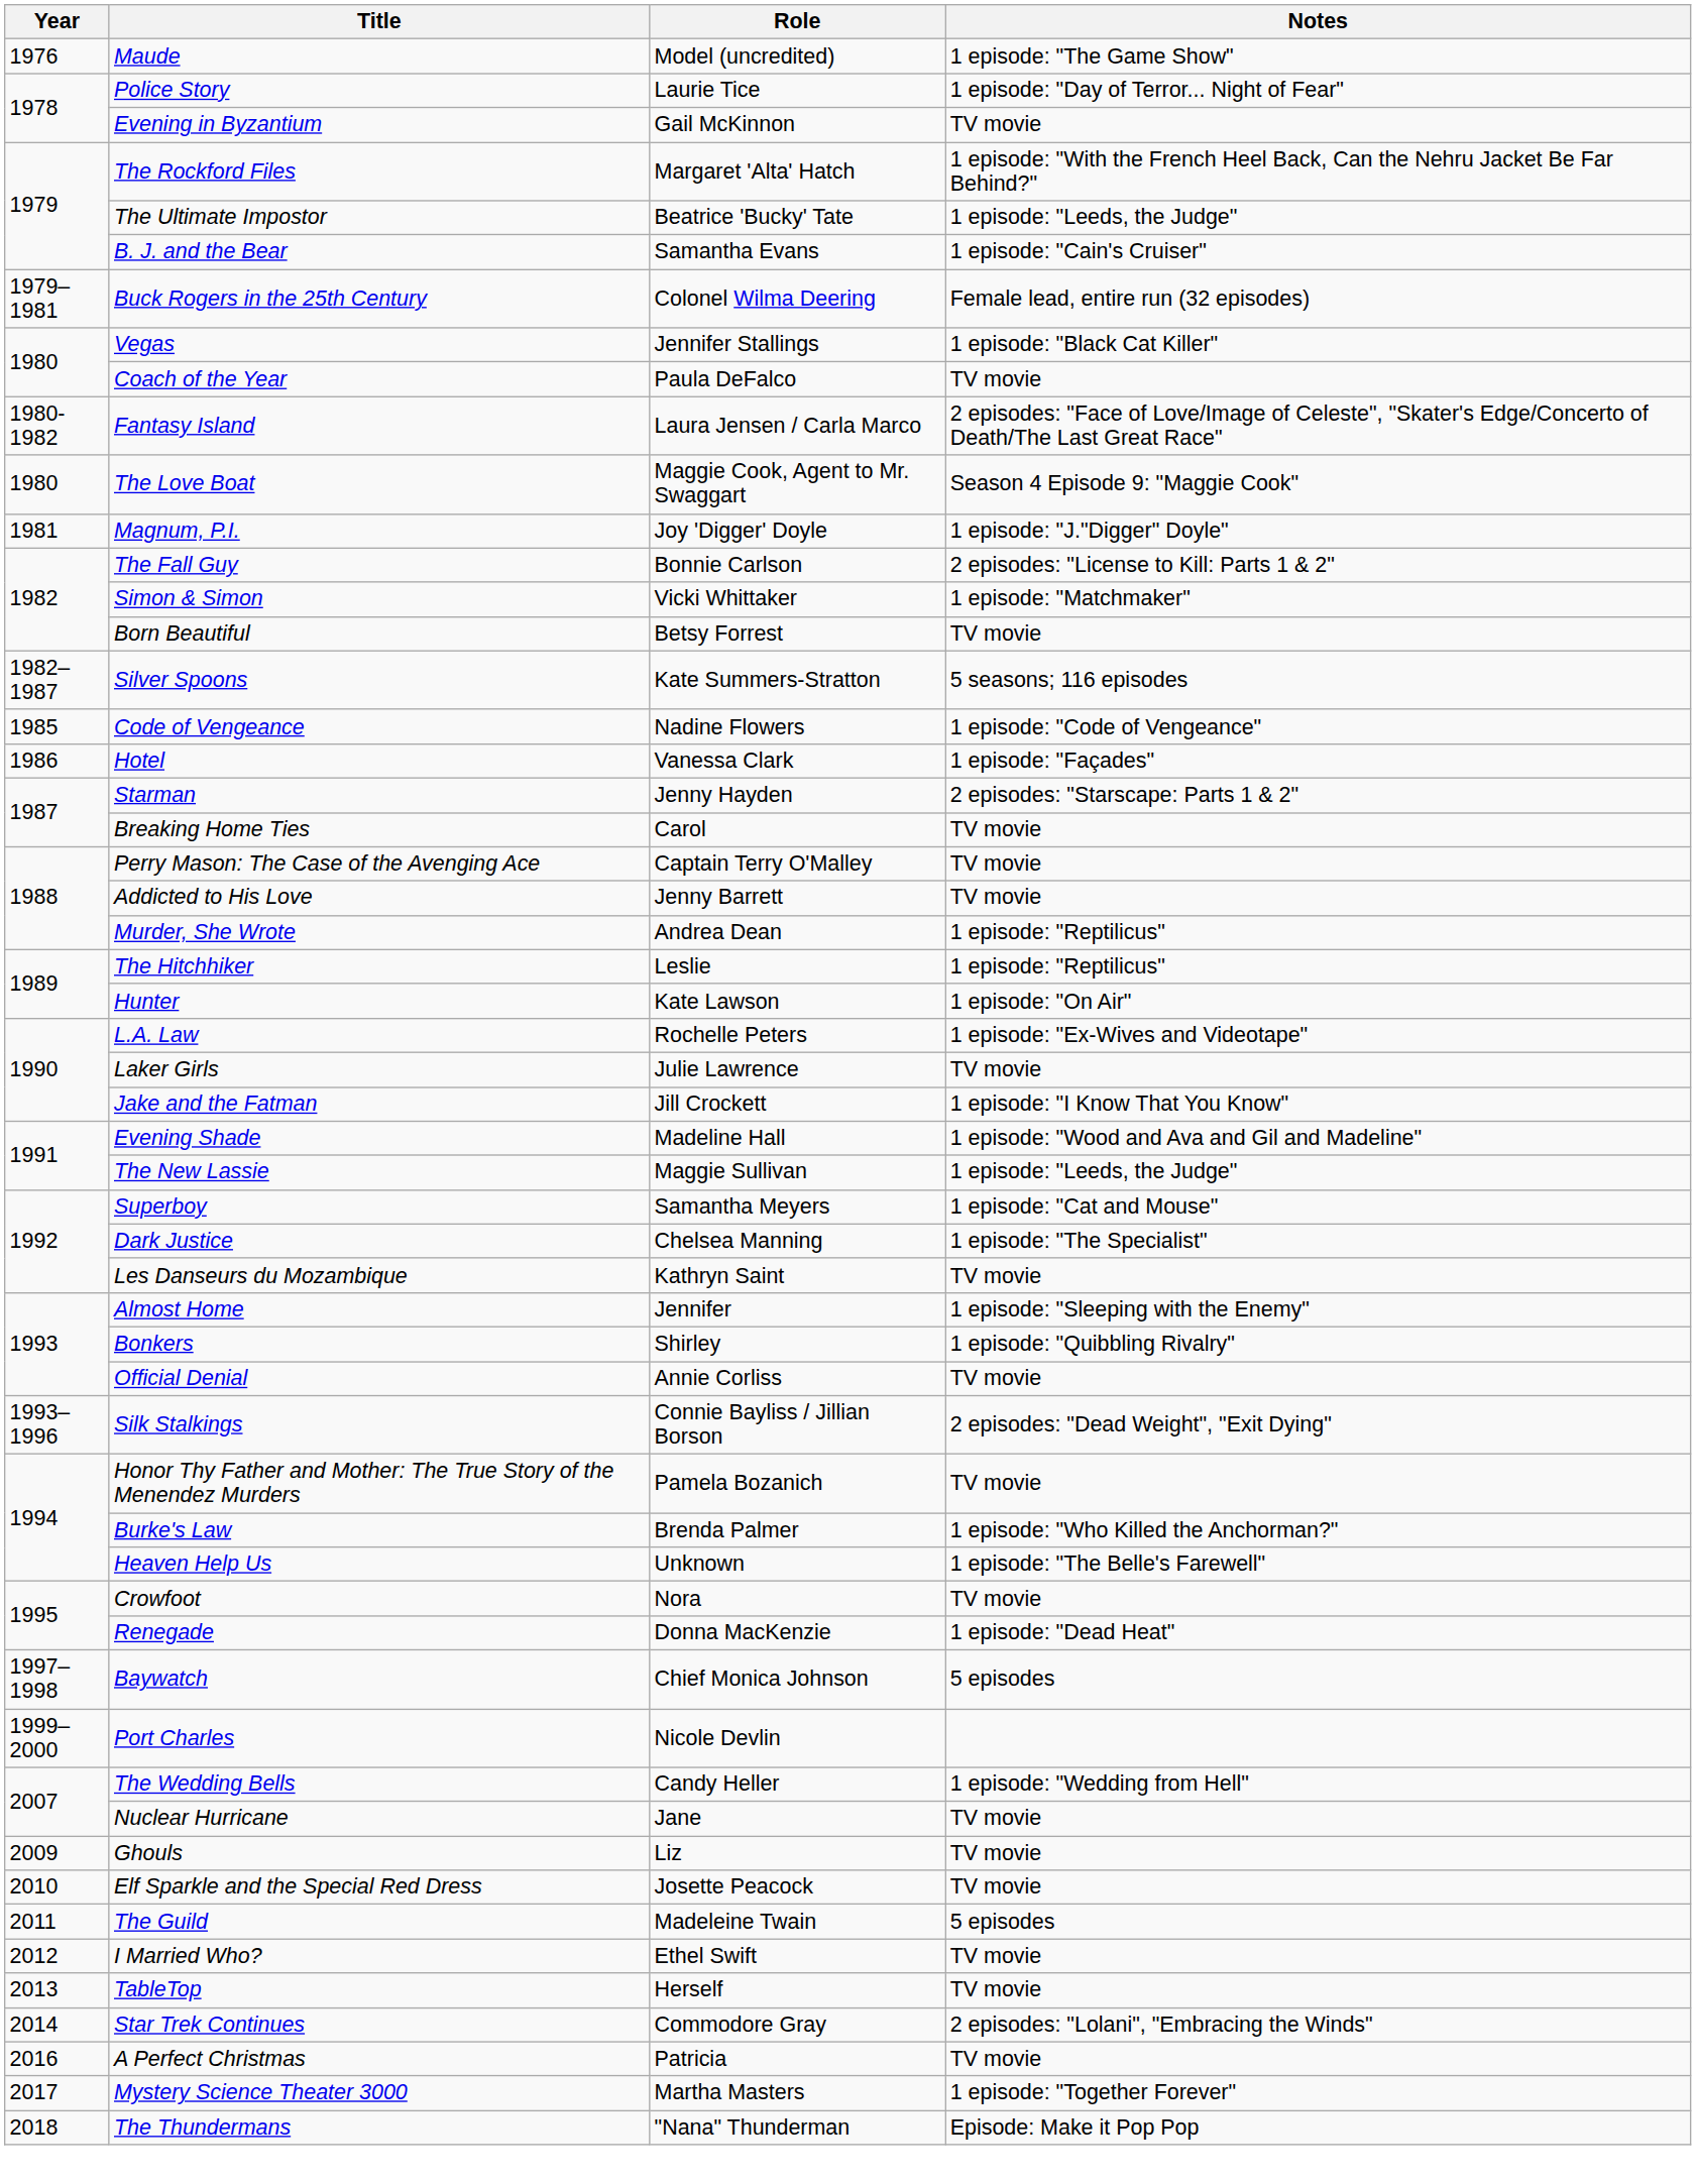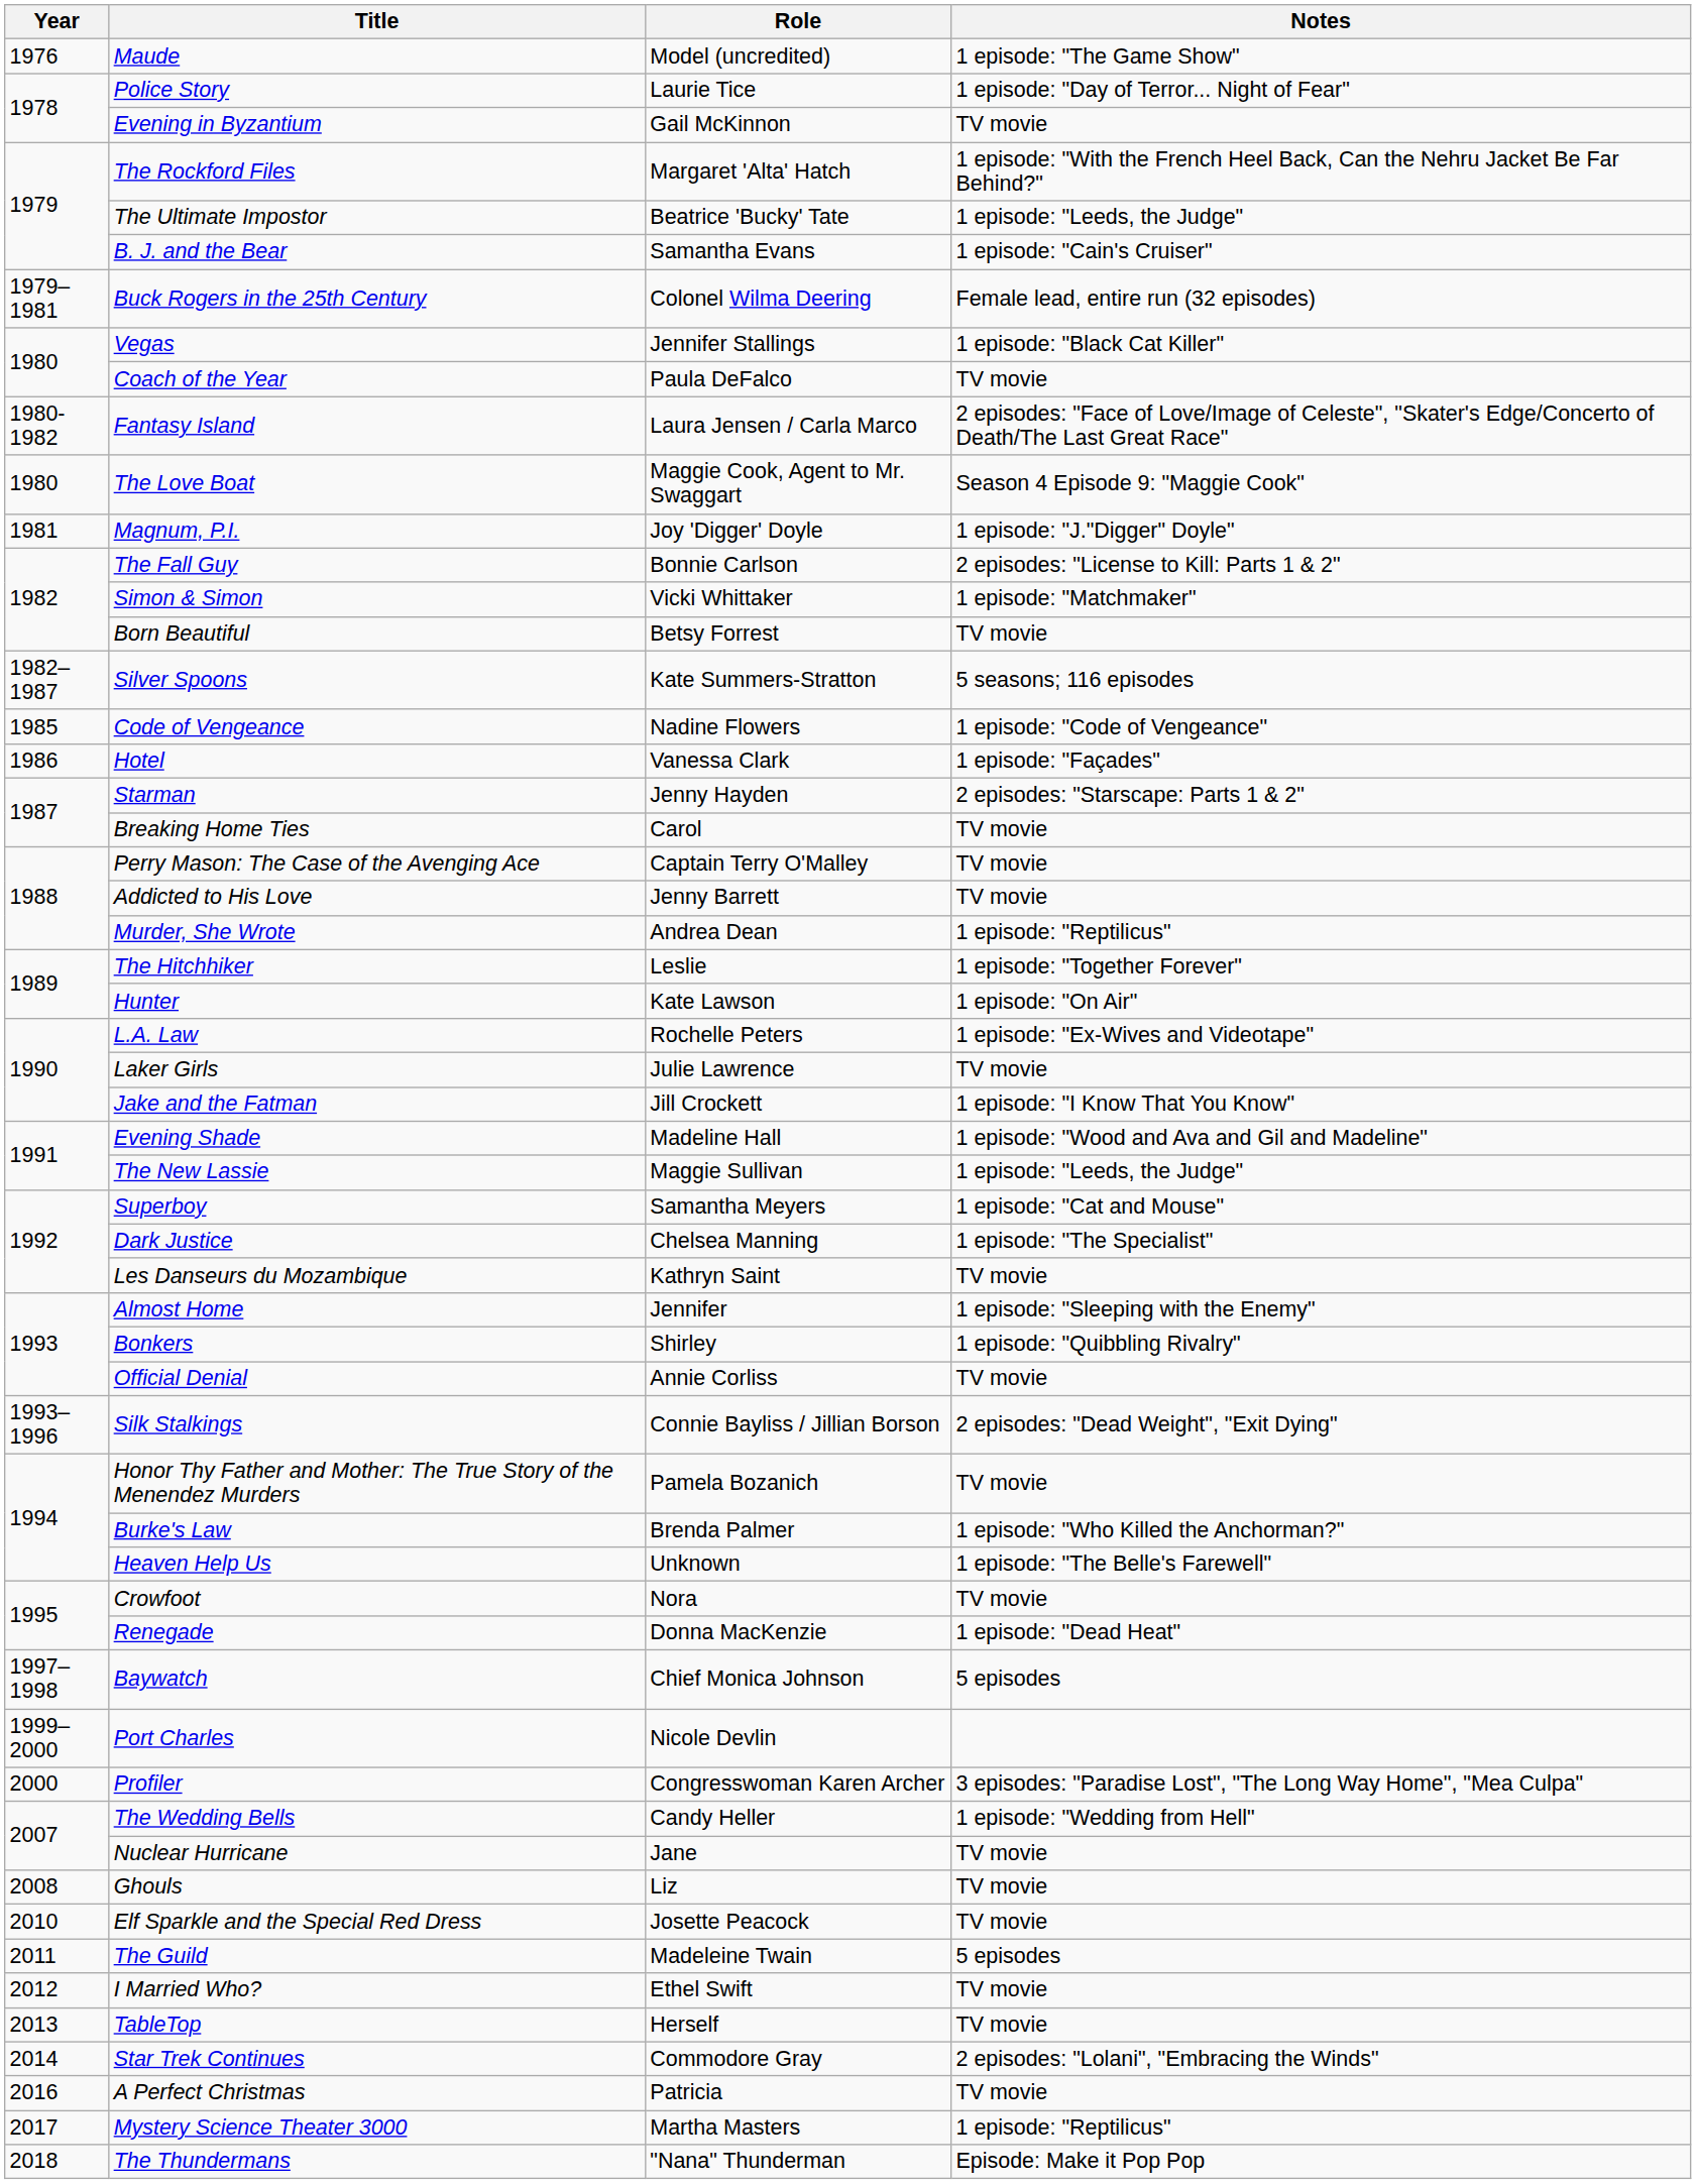The Hitchhiker | Notes: 1 episode: "Reptilicus" -> 1 episode: "Together Forever"
+ row: 2000 | Profiler | Congresswoman Karen Archer | 3 episodes: "Paradise Lost", "The Long Way Home", "Mea Culpa"
Ghouls | Year: 2009 -> 2008
Mystery Science Theater 3000 | Notes: 1 episode: "Together Forever" -> 1 episode: "Reptilicus"
